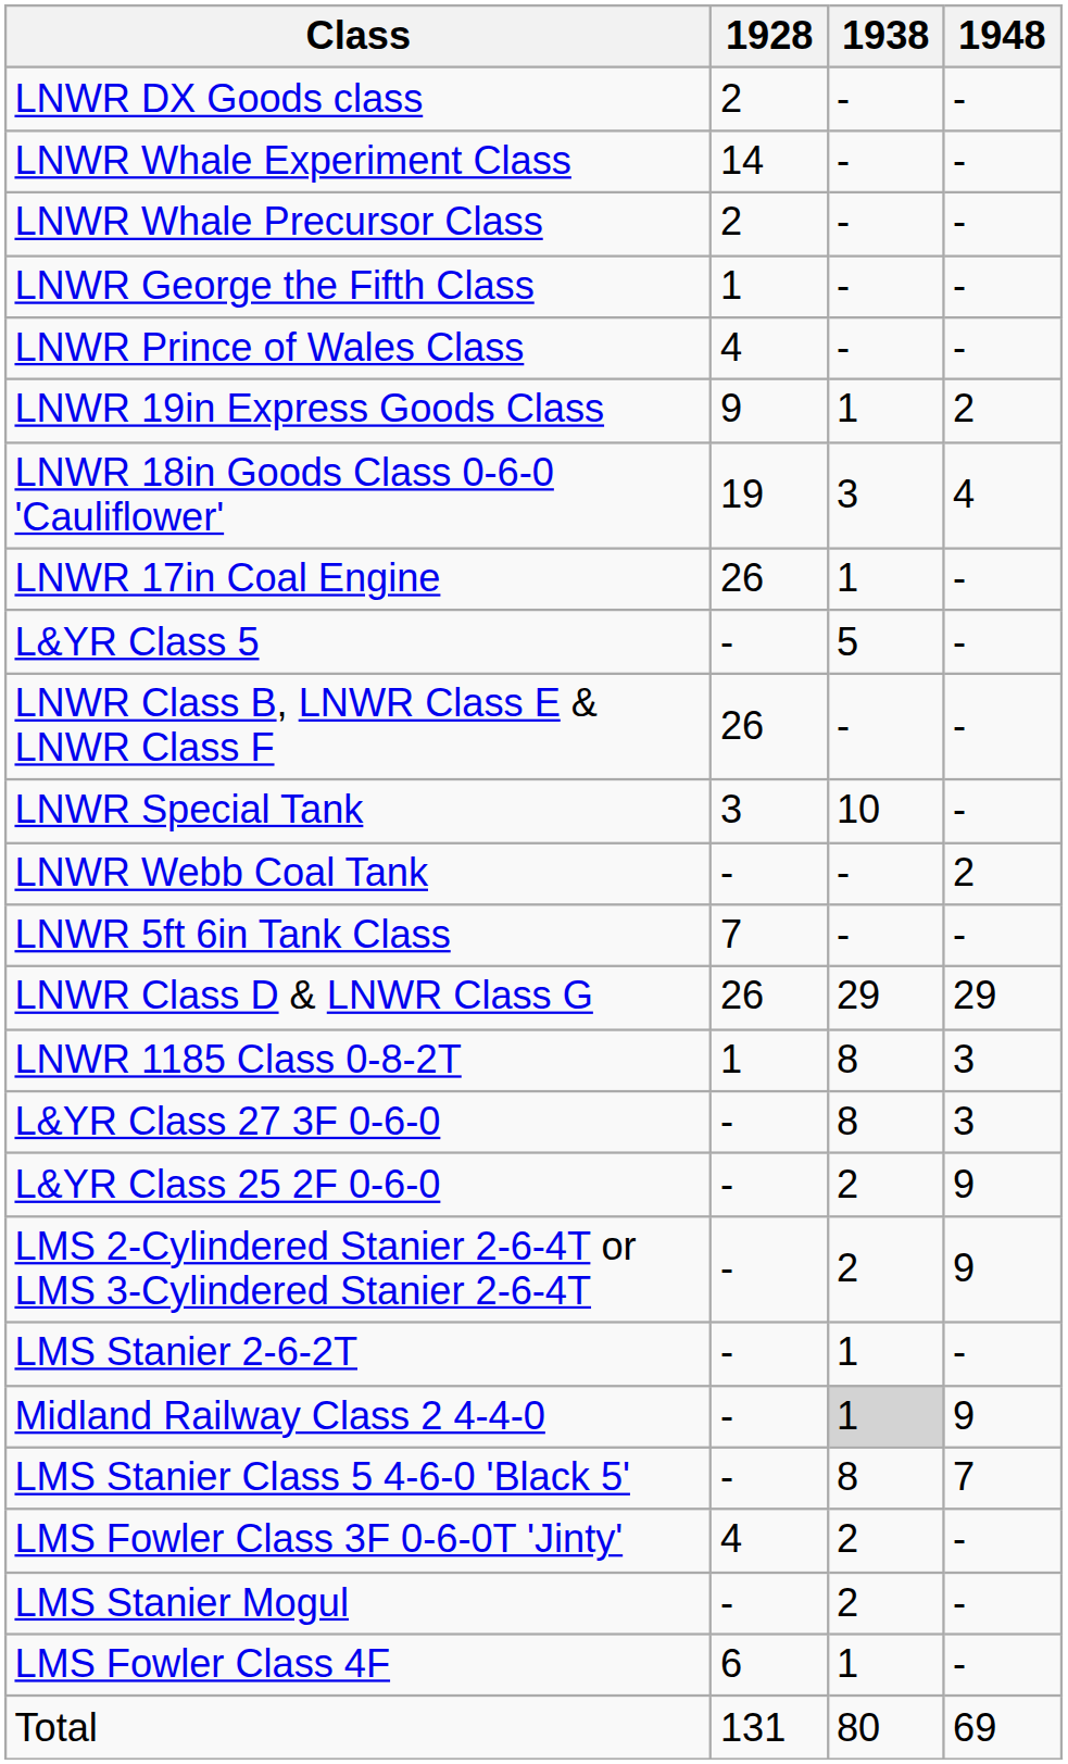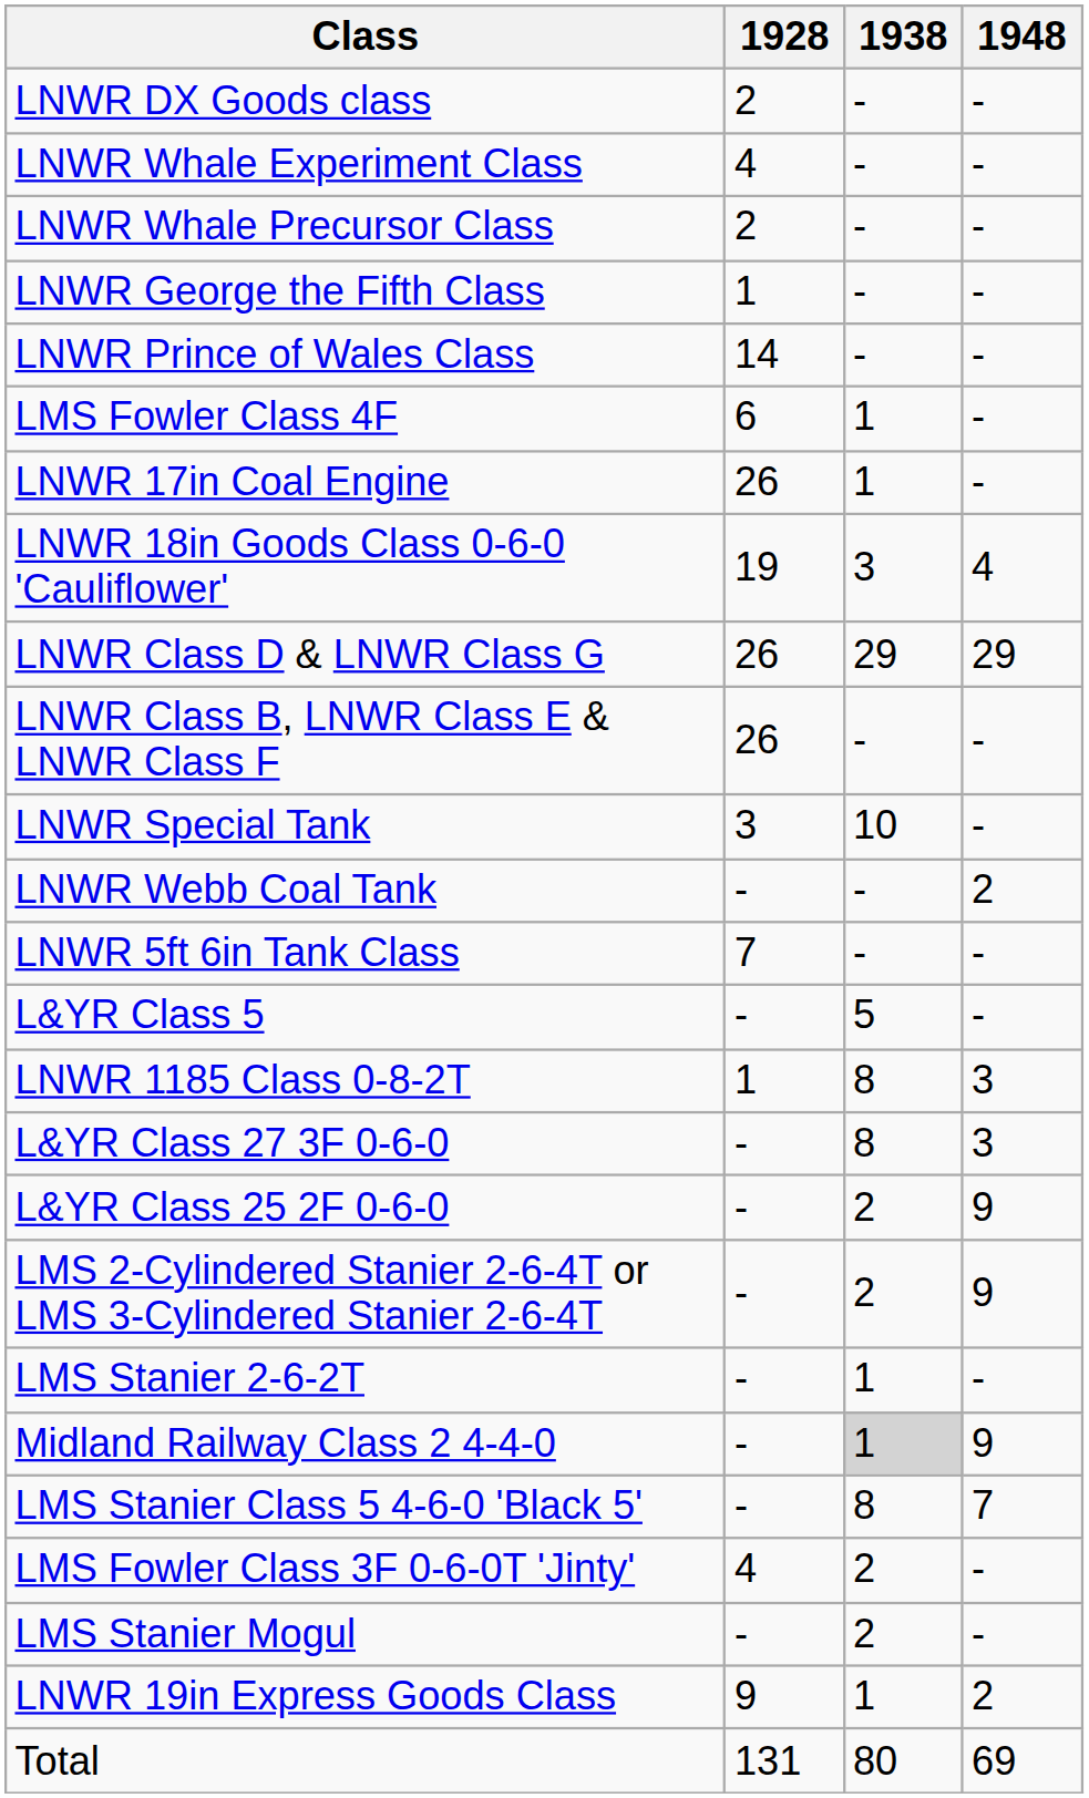LNWR Whale Experiment Class | 1928: 14 -> 4
LNWR Prince of Wales Class | 1928: 4 -> 14
rows swapped: LNWR 19in Express Goods Class <-> LMS Fowler Class 4F
rows swapped: LNWR 18in Goods Class 0-6-0 'Cauliflower' <-> LNWR 17in Coal Engine
rows swapped: LNWR Class D & LNWR Class G <-> L&YR Class 5
